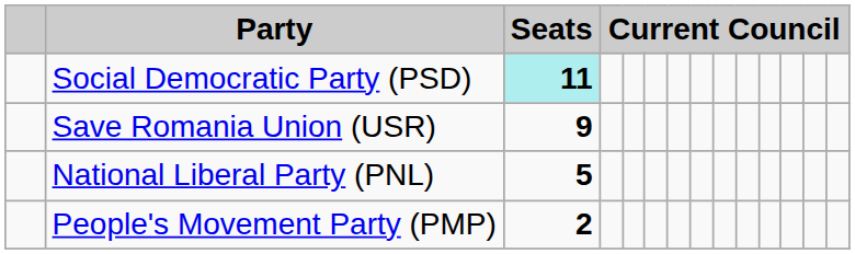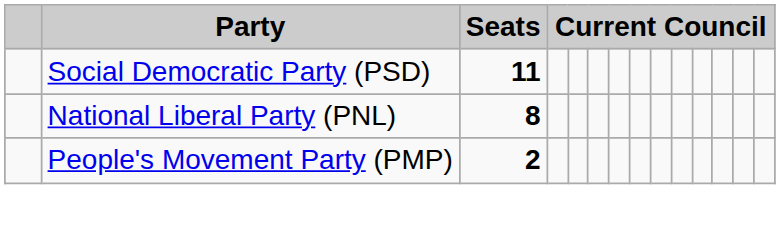Social Democratic Party (PSD) | Seats: paleturquoise background -> no background
- row: Save Romania Union (USR) | 9
National Liberal Party (PNL) | Seats: 5 -> 8
